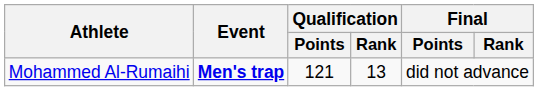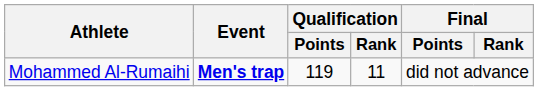Mohammed Al-Rumaihi | Qualification / Points: 121 -> 119
Mohammed Al-Rumaihi | Qualification / Rank: 13 -> 11
